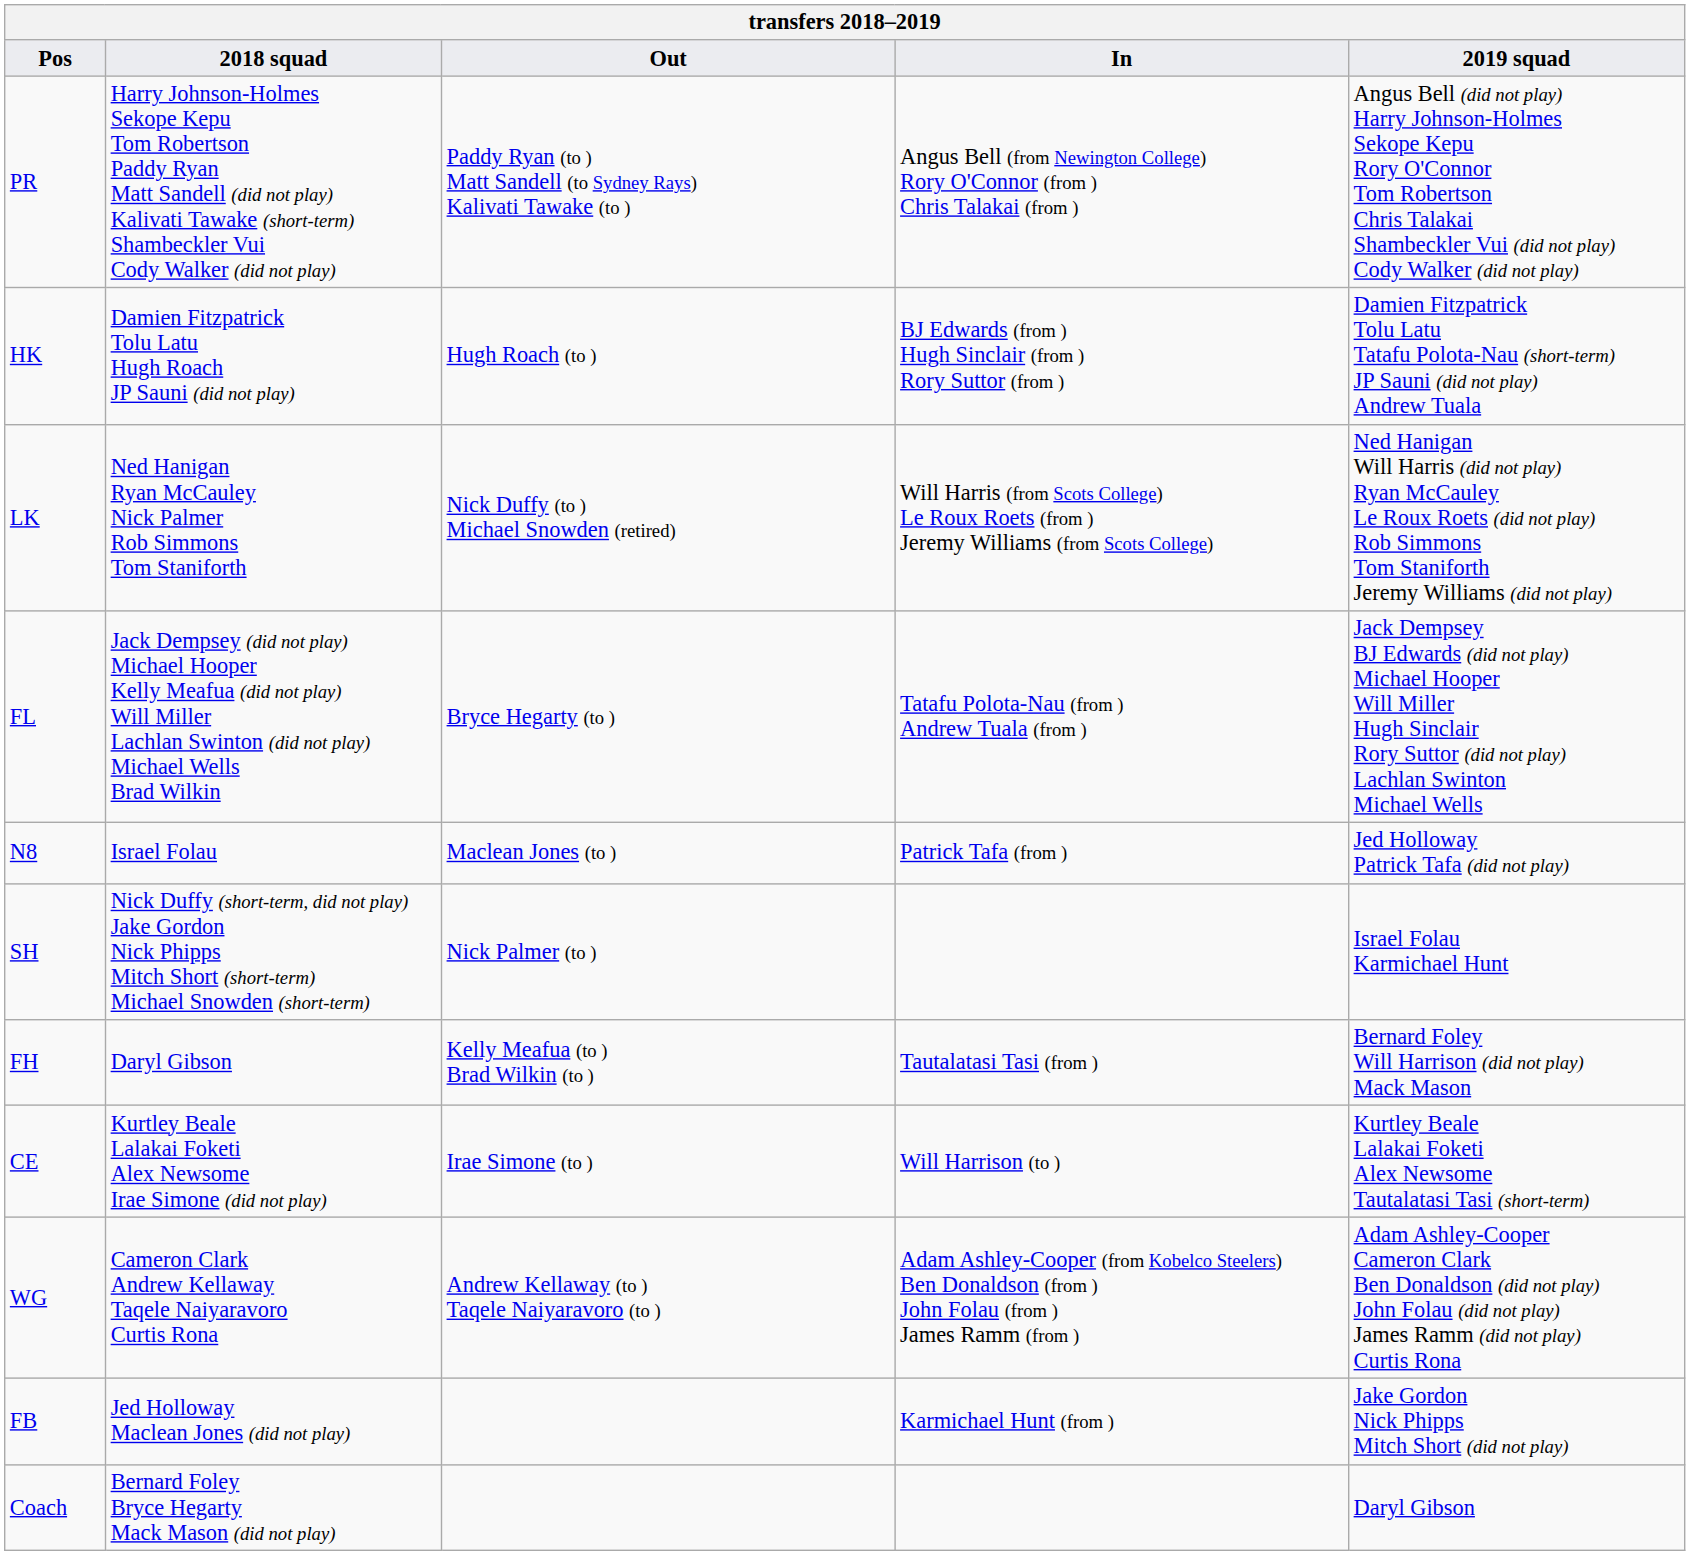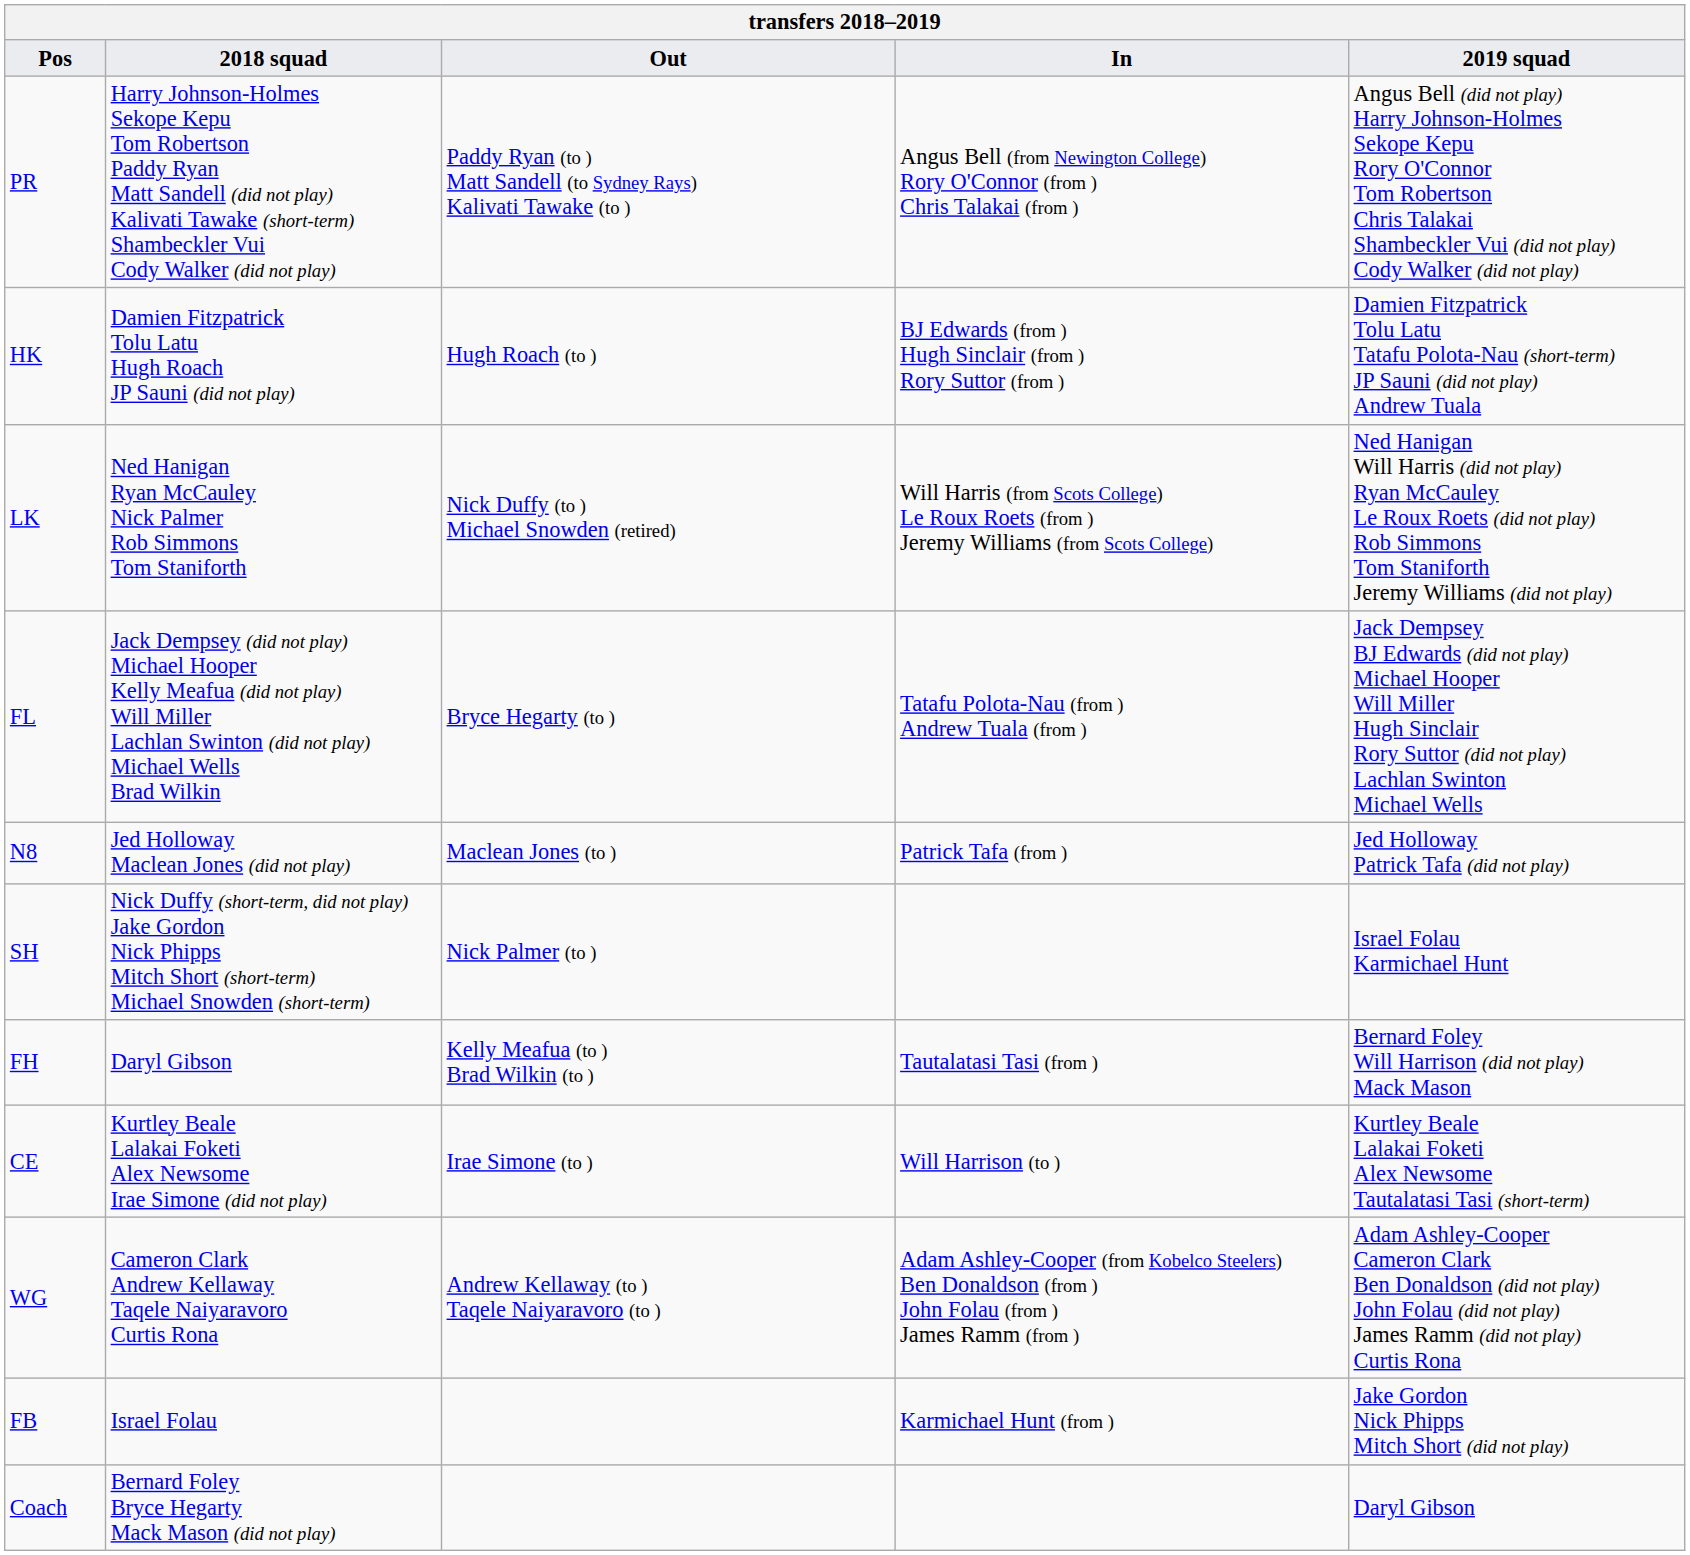N8 | 2018 squad: Israel Folau -> Jed Holloway Maclean Jones (did not play)
FB | 2018 squad: Jed Holloway Maclean Jones (did not play) -> Israel Folau
